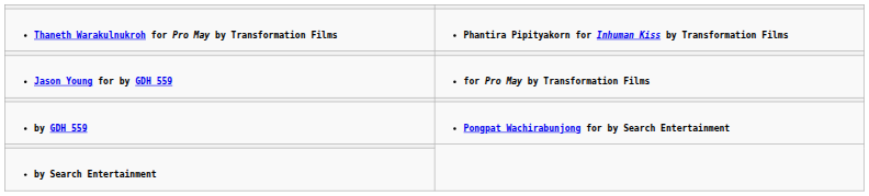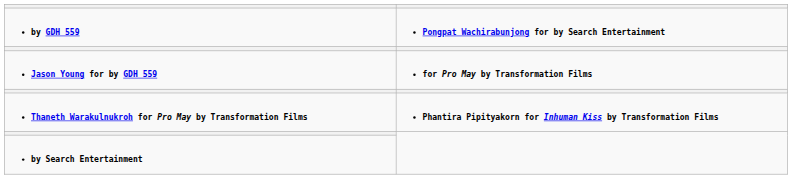rows swapped: Thaneth Warakulnukroh for Pro May by Transformation Films <-> by GDH 559
